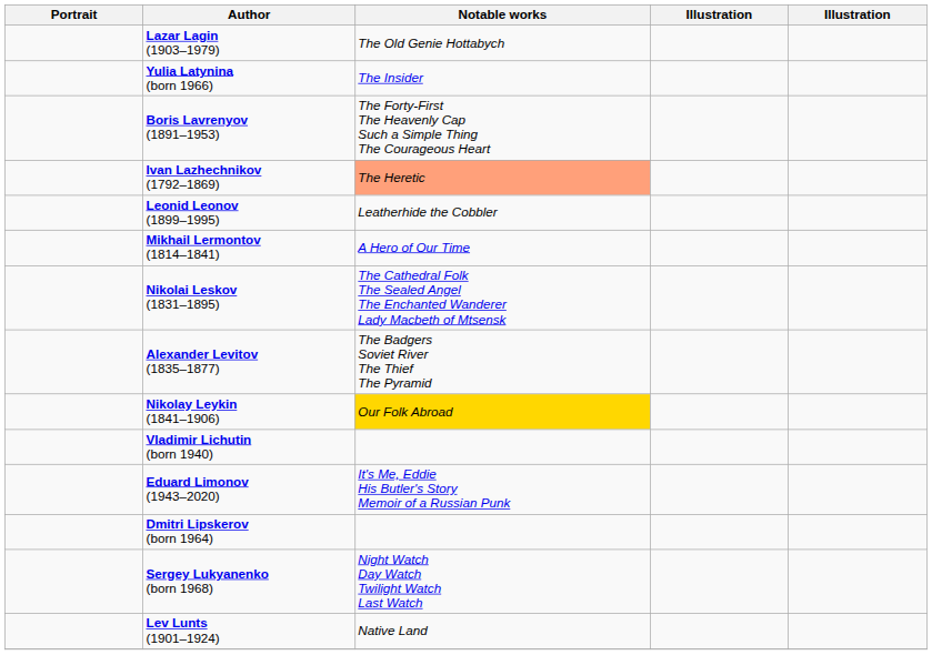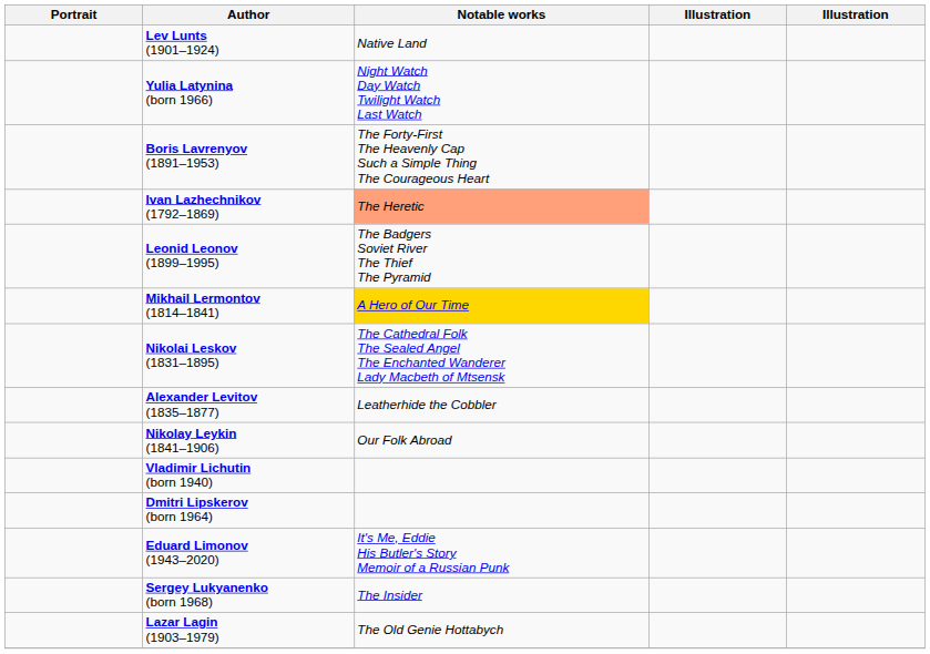rows swapped: Lazar Lagin (1903–1979) <-> Lev Lunts (1901–1924)
Yulia Latynina (born 1966) | Notable works: The Insider -> Night Watch Day Watch Twilight Watch Last Watch
Leonid Leonov (1899–1995) | Notable works: Leatherhide the Cobbler -> The Badgers Soviet River The Thief The Pyramid
Mikhail Lermontov (1814–1841) | Notable works: no background -> gold background
Alexander Levitov (1835–1877) | Notable works: The Badgers Soviet River The Thief The Pyramid -> Leatherhide the Cobbler
Nikolay Leykin (1841–1906) | Notable works: gold background -> no background
rows swapped: Eduard Limonov (1943–2020) <-> Dmitri Lipskerov (born 1964)
Sergey Lukyanenko (born 1968) | Notable works: Night Watch Day Watch Twilight Watch Last Watch -> The Insider
